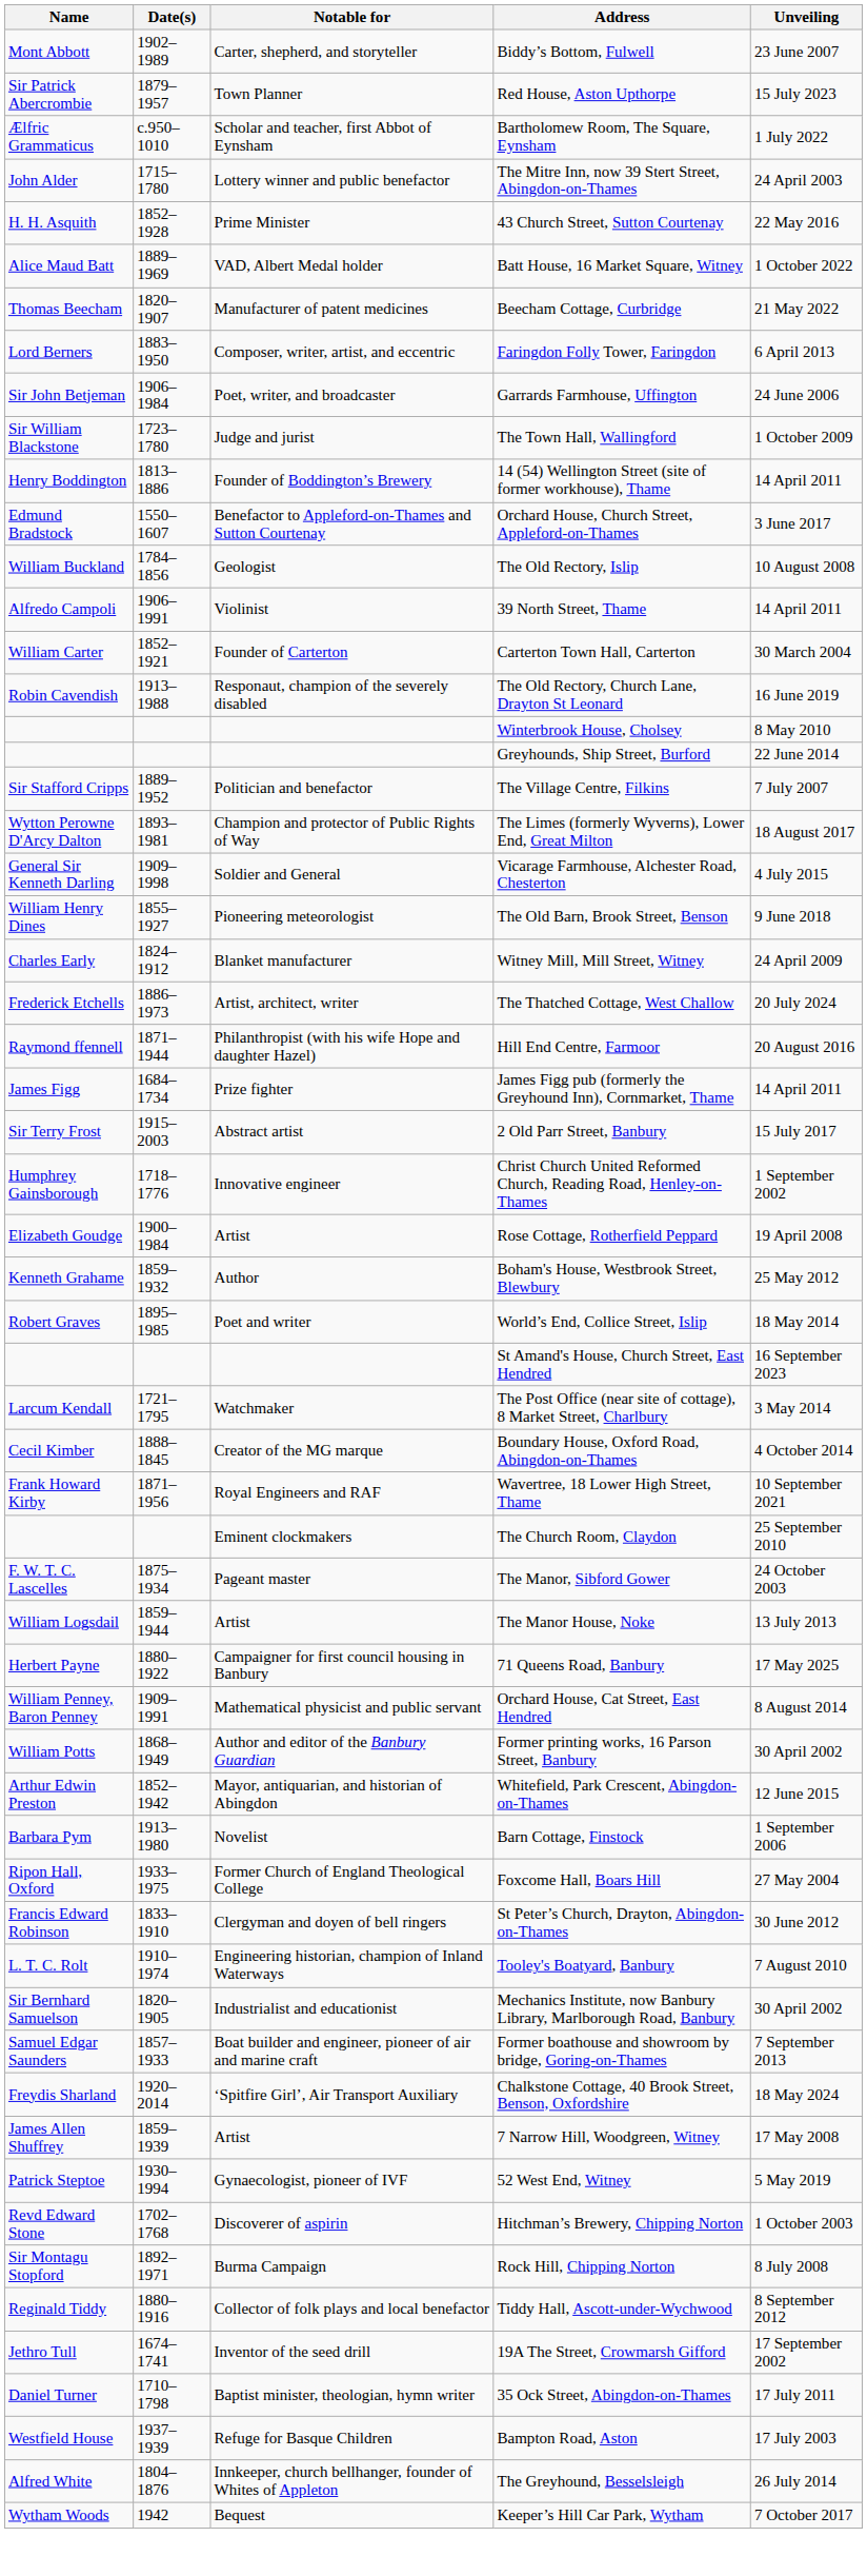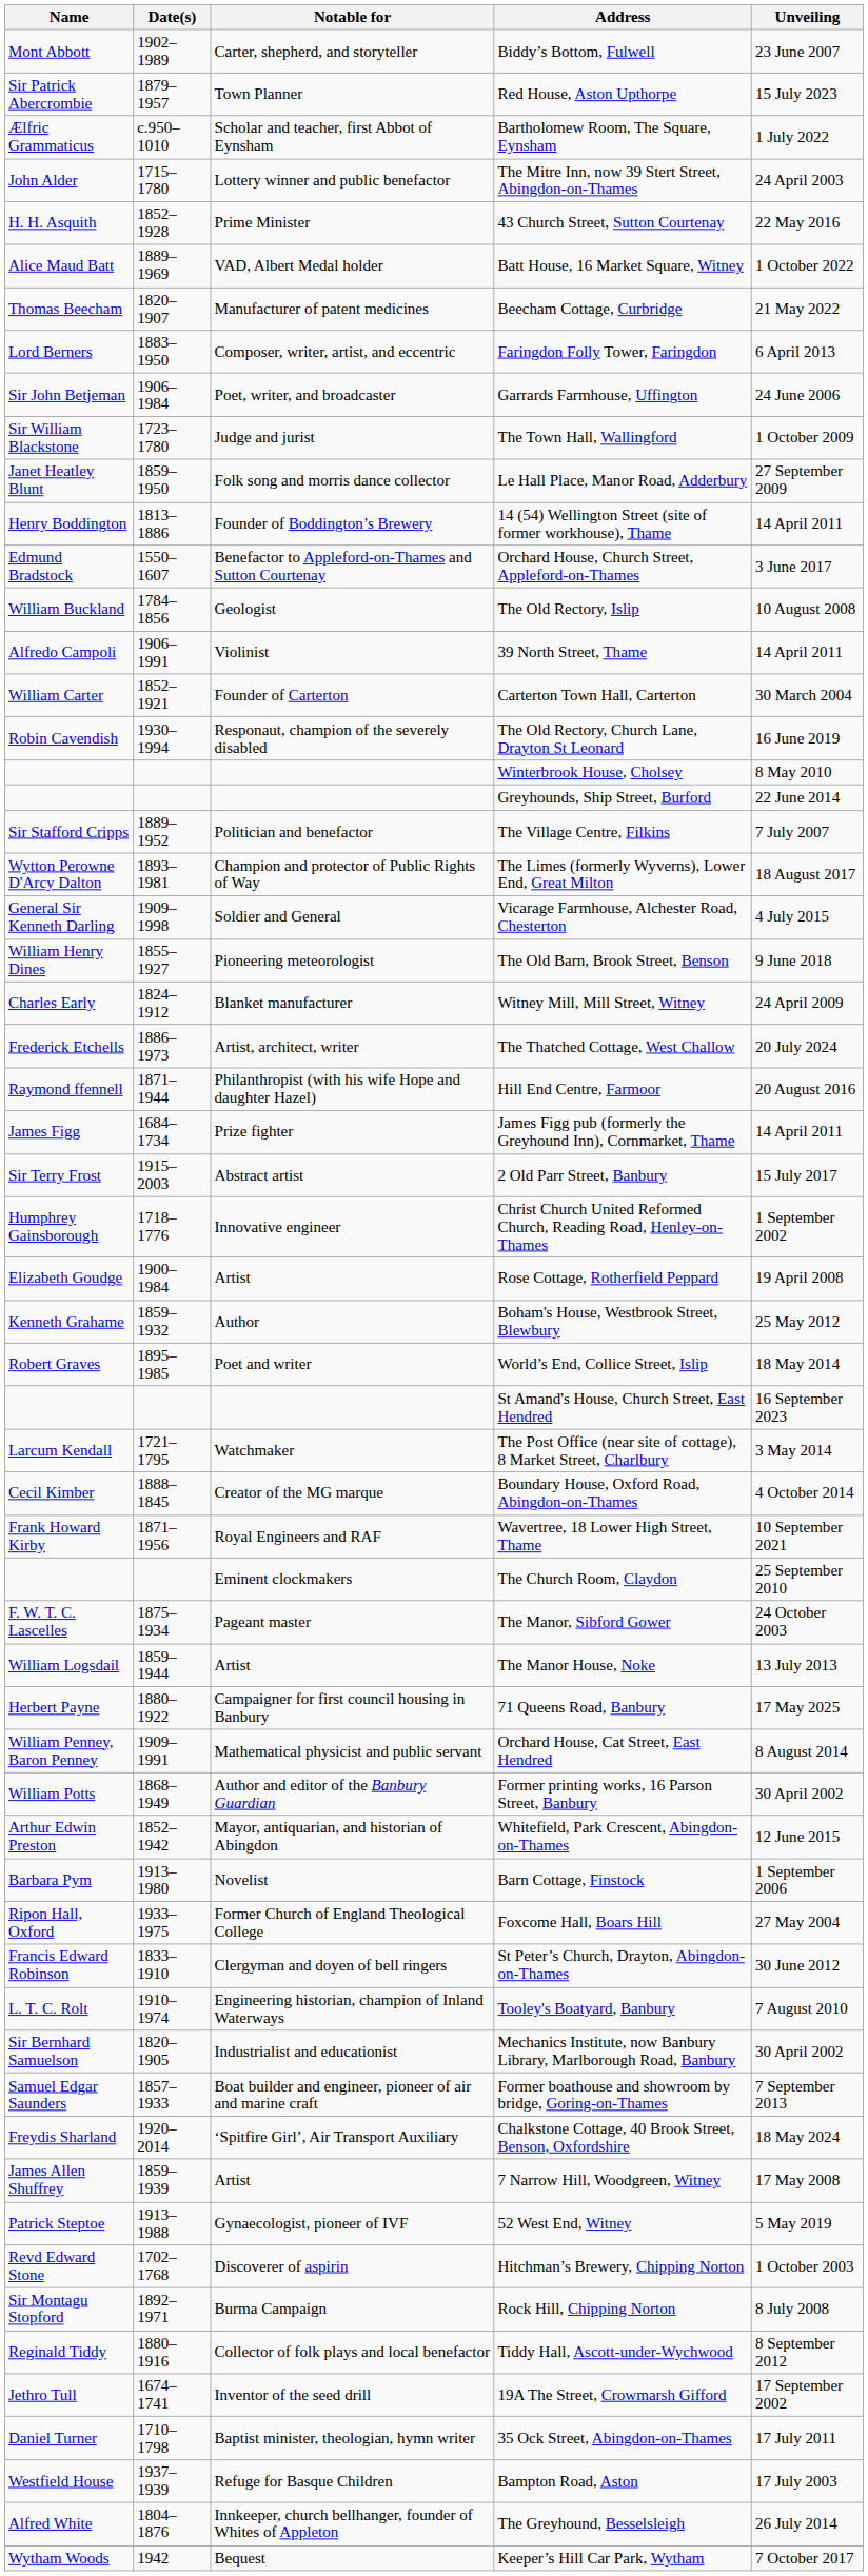+ row: Janet Heatley Blunt | 1859–1950 | Folk song and morris dance collector | Le Hall Place, Manor Road, Adderbury | 27 September 2009
The Old Rectory, Church Lane, Drayton St Leonard | Date(s): 1913–1988 -> 1930–1994
52 West End, Witney | Date(s): 1930–1994 -> 1913–1988
